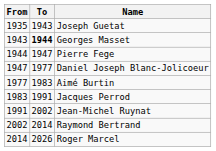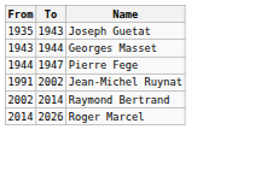Georges Masset | To: bold -> normal
- row: 1947 | 1977 | Daniel Joseph Blanc-Jolicoeur
- row: 1977 | 1983 | Aimé Burtin
- row: 1983 | 1991 | Jacques Perrod
